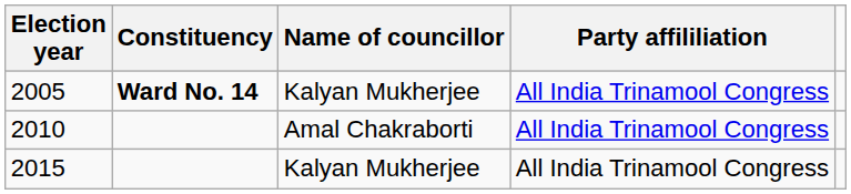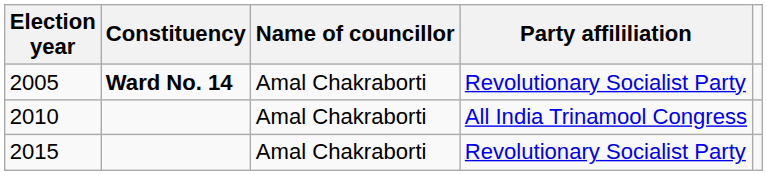2005 | Name of councillor: Kalyan Mukherjee -> Amal Chakraborti
2005 | Party affililiation: All India Trinamool Congress -> Revolutionary Socialist Party
2015 | Name of councillor: Kalyan Mukherjee -> Amal Chakraborti
2015 | Party affililiation: All India Trinamool Congress -> Revolutionary Socialist Party
